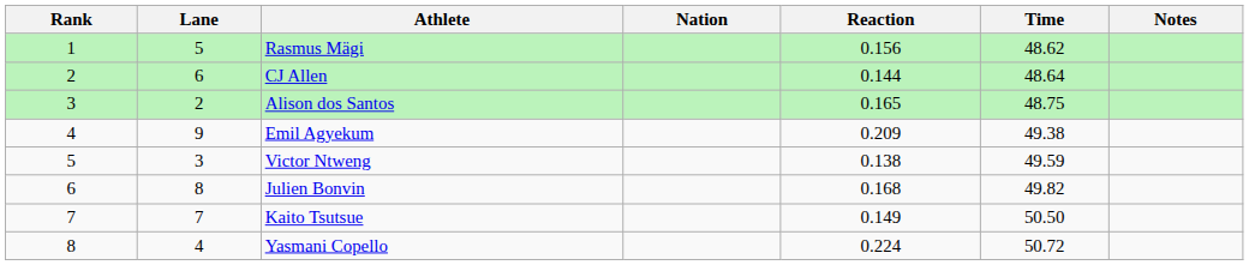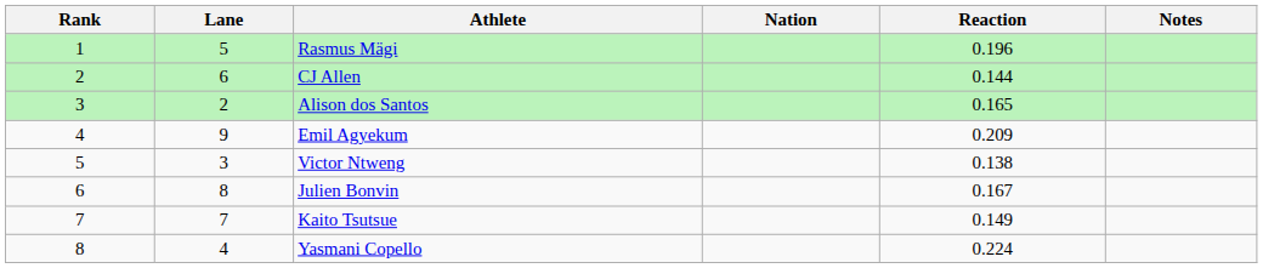- column: Time | 48.62 | 48.64 | 48.75 | 49.38 | 49.59 | 49.82 | 50.50 | 50.72
Rasmus Mägi | Reaction: 0.156 -> 0.196
Julien Bonvin | Reaction: 0.168 -> 0.167
